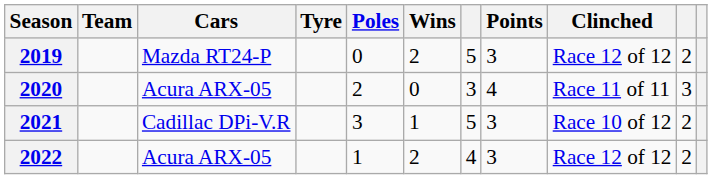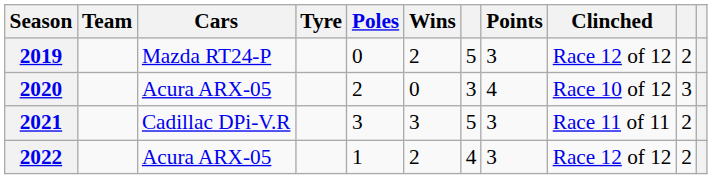2020 | Clinched: Race 11 of 11 -> Race 10 of 12
2021 | Wins: 1 -> 3
2021 | Clinched: Race 10 of 12 -> Race 11 of 11
